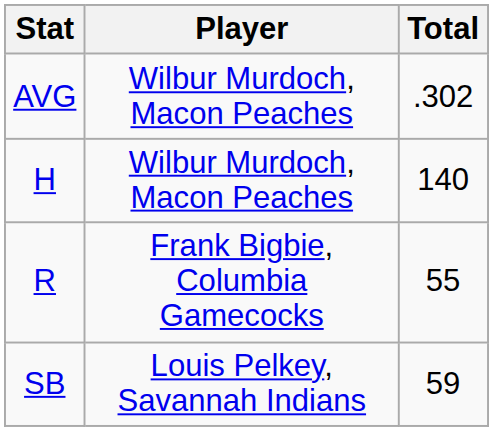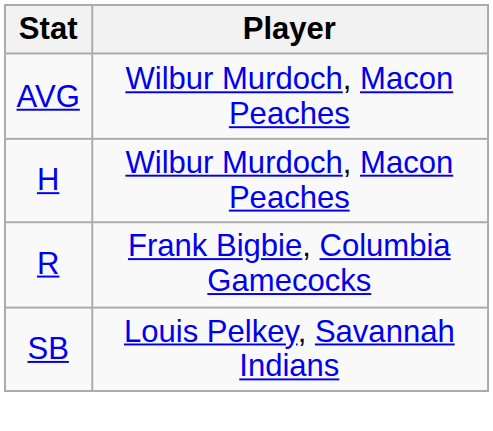- column: Total | .302 | 140 | 55 | 59
